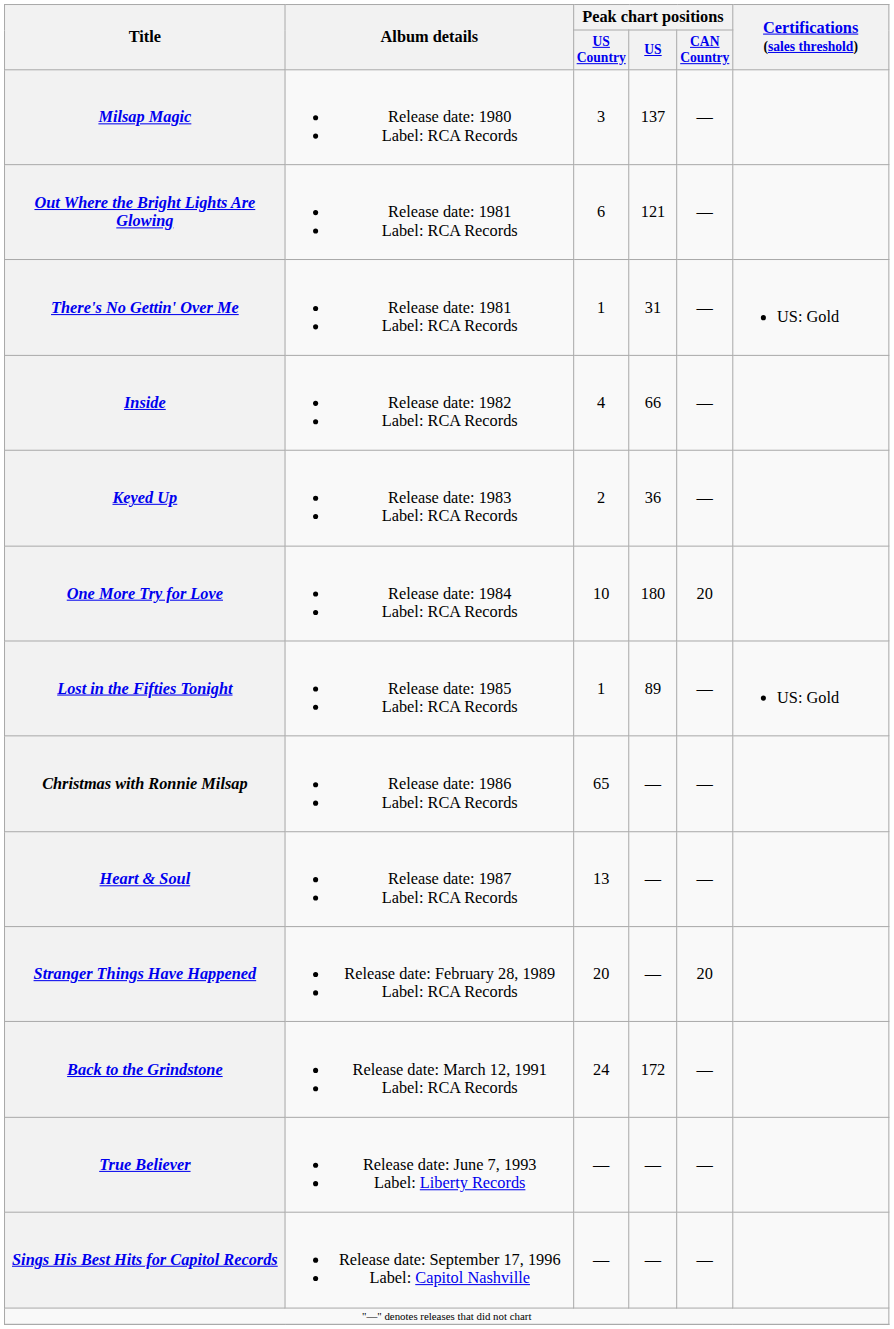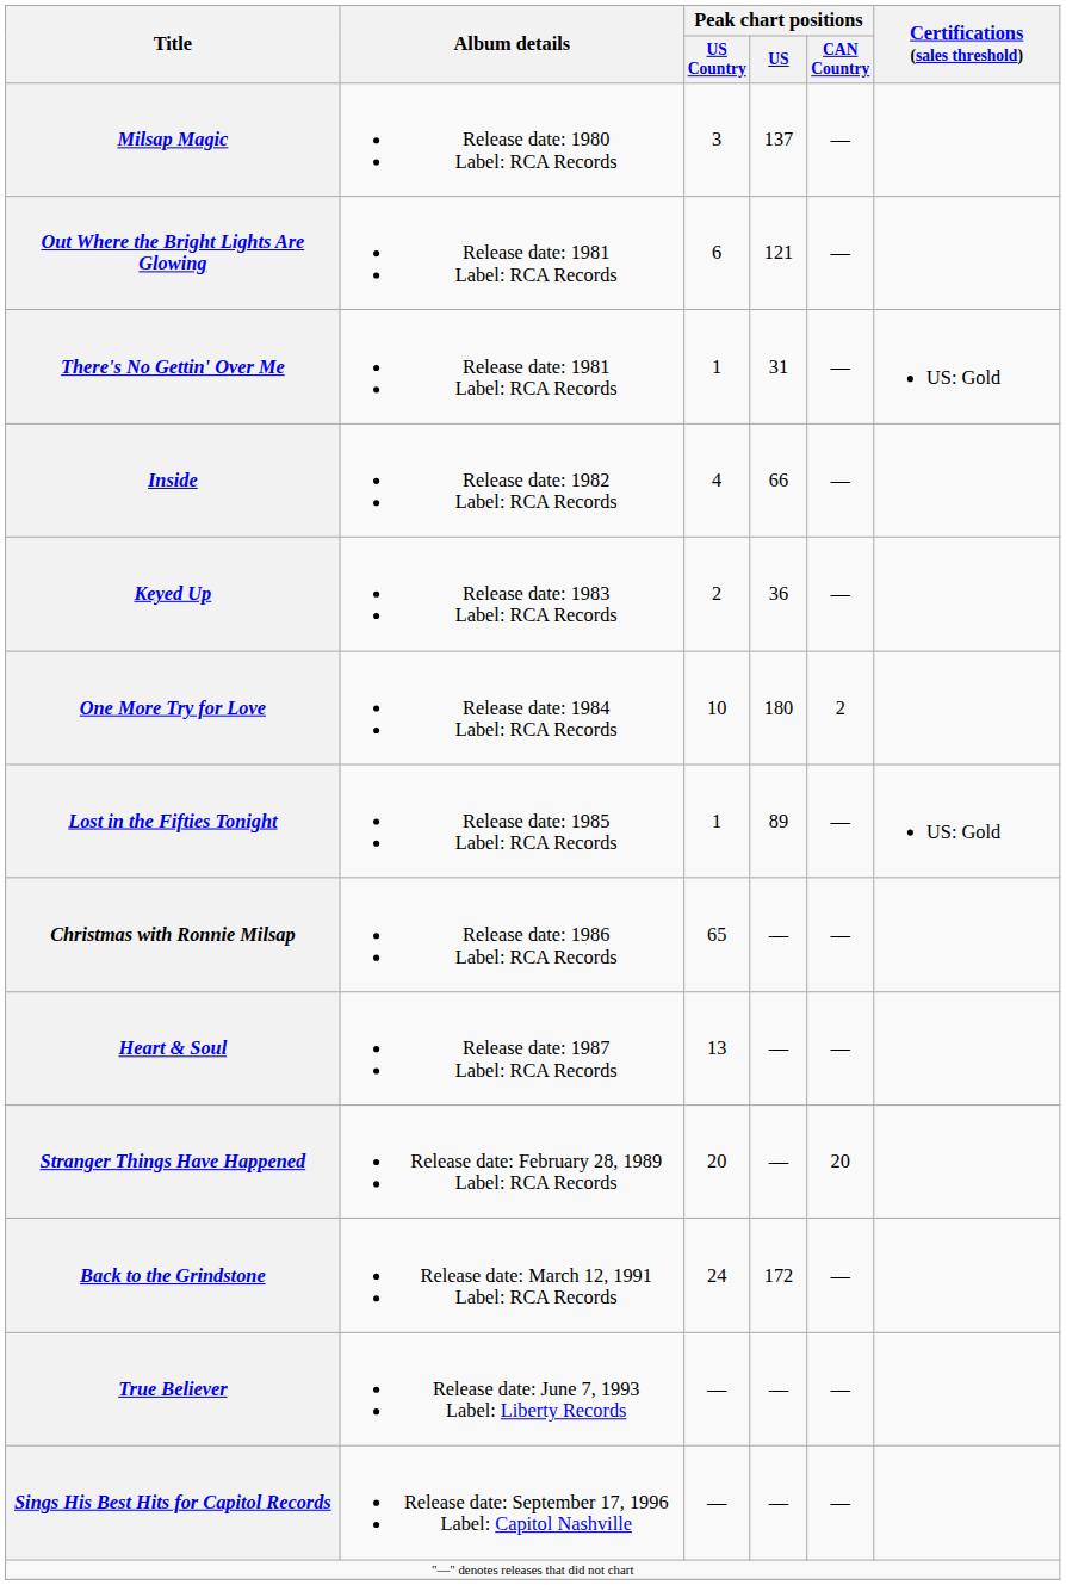One More Try for Love | Peak chart positions / CAN Country: 20 -> 2
